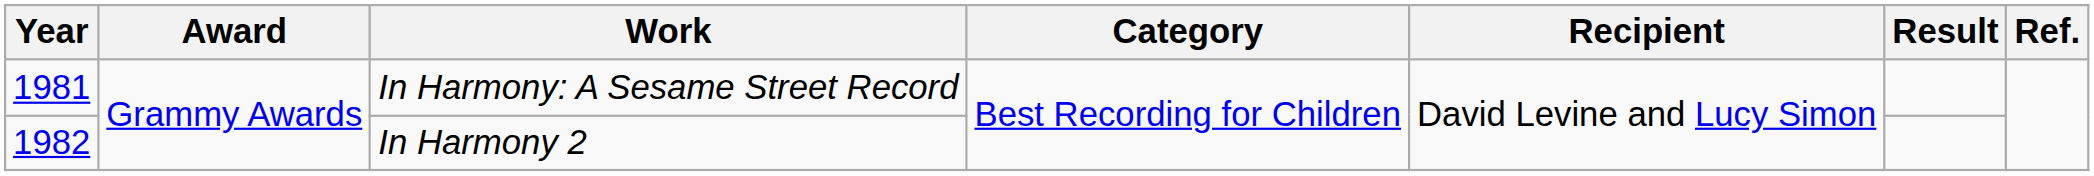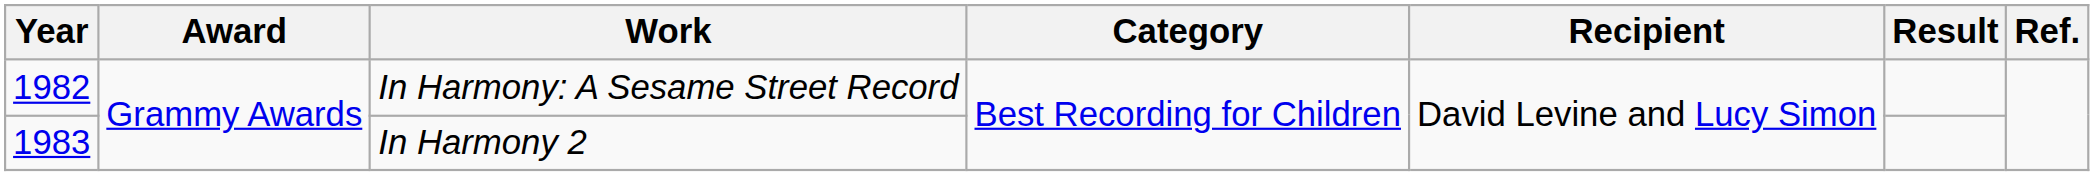In Harmony: A Sesame Street Record | Year: 1981 -> 1982
In Harmony 2 | Year: 1982 -> 1983
